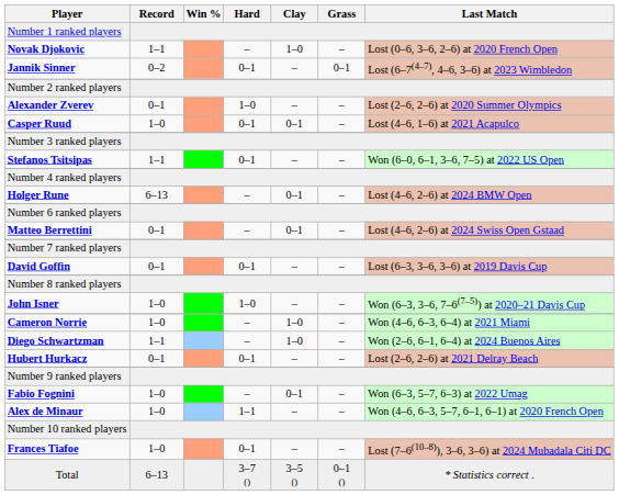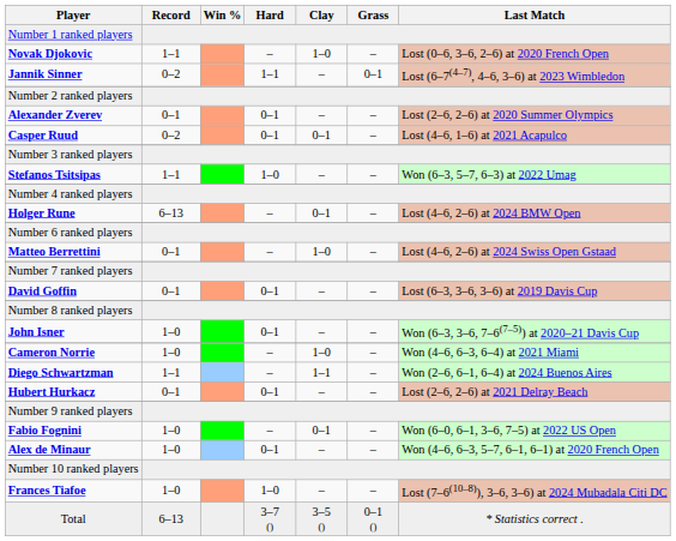Jannik Sinner | Hard: 0–1 -> 1–1
Alexander Zverev | Hard: 1–0 -> 0–1
Casper Ruud | Record: 1–0 -> 0–2
Stefanos Tsitsipas | Hard: 0–1 -> 1–0
Stefanos Tsitsipas | Last Match: Won (6–0, 6–1, 3–6, 7–5) at 2022 US Open -> Won (6–3, 5–7, 6–3) at 2022 Umag
Matteo Berrettini | Clay: 0–1 -> 1–0
John Isner | Hard: 1–0 -> 0–1
Diego Schwartzman | Clay: 1–0 -> 1–1
Fabio Fognini | Last Match: Won (6–3, 5–7, 6–3) at 2022 Umag -> Won (6–0, 6–1, 3–6, 7–5) at 2022 US Open
Alex de Minaur | Hard: 1–1 -> 0–1
Frances Tiafoe | Hard: 0–1 -> 1–0
